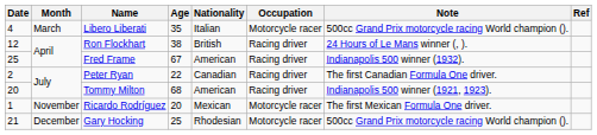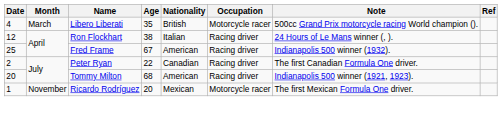Libero Liberati | Nationality: Italian -> British
Ron Flockhart | Nationality: British -> Italian
- row: 21 | December | Gary Hocking | 25 | Rhodesian | Motorcycle racer | 500cc Grand Prix motorcycle racing World champion ().
